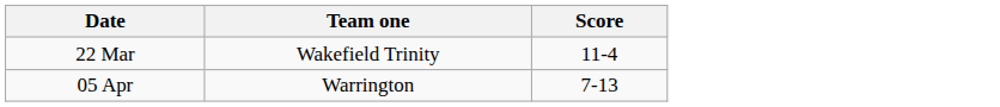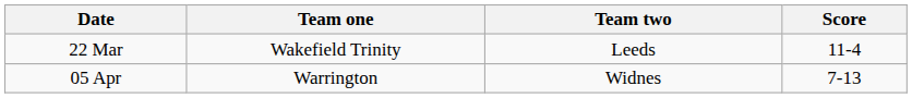+ column: Team two | Leeds | Widnes
